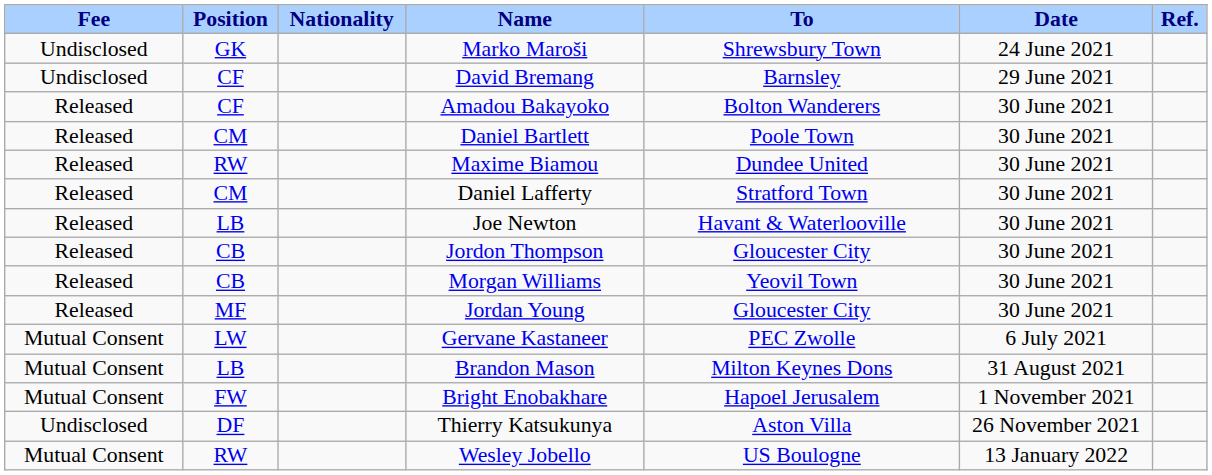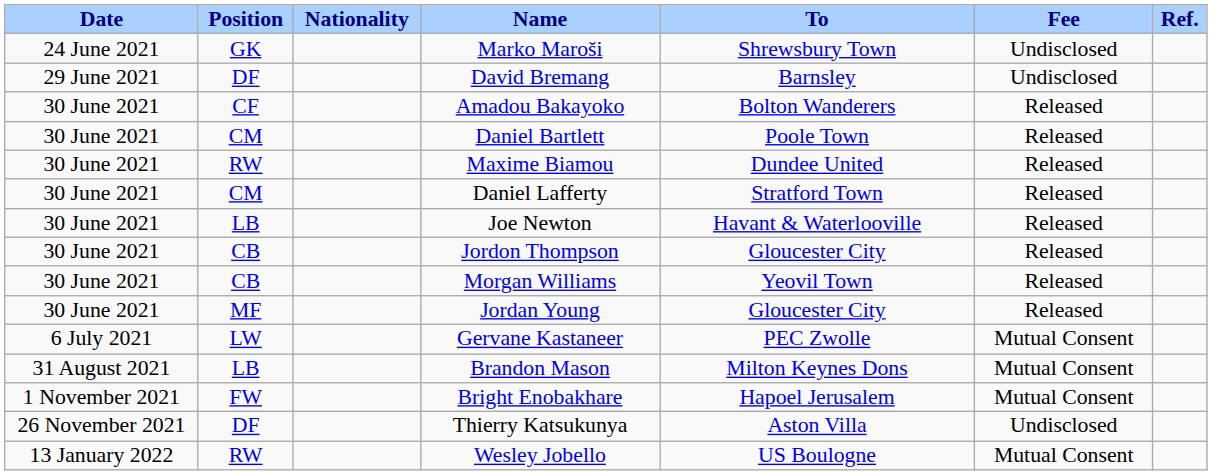columns swapped: Date <-> Fee
David Bremang | Position: CF -> DF
